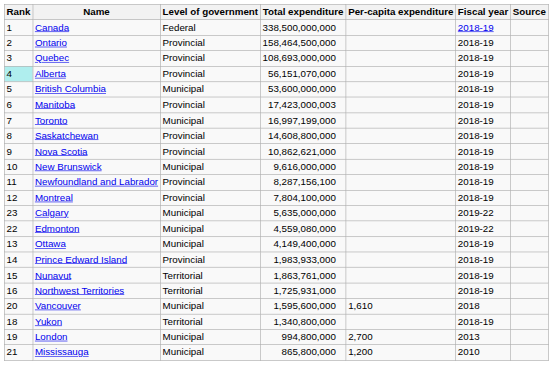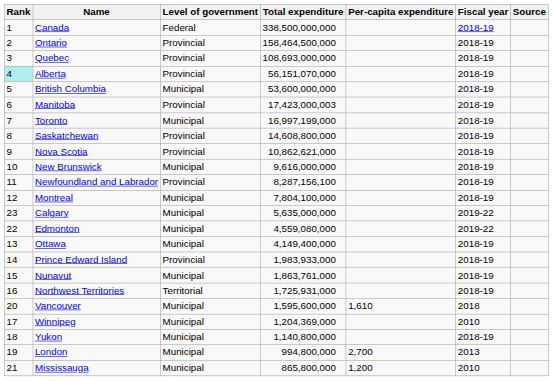Montreal | Level of government: Provincial -> Municipal
Nunavut | Level of government: Territorial -> Municipal
+ row: 17 | Winnipeg | Municipal | 1,204,369,000 | 2010
Yukon | Level of government: Territorial -> Municipal
Yukon | Total expenditure: 1,340,800,000 -> 1,140,800,000
